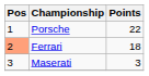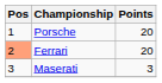Porsche | Points: 22 -> 20
Ferrari | Points: 18 -> 20
